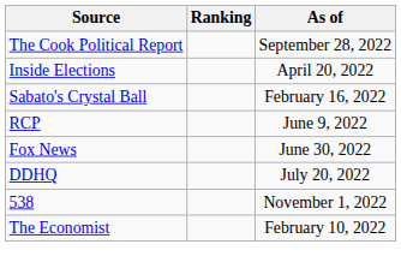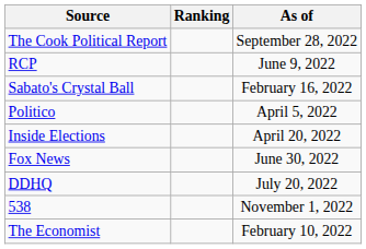rows swapped: Inside Elections <-> RCP
+ row: Politico | April 5, 2022
